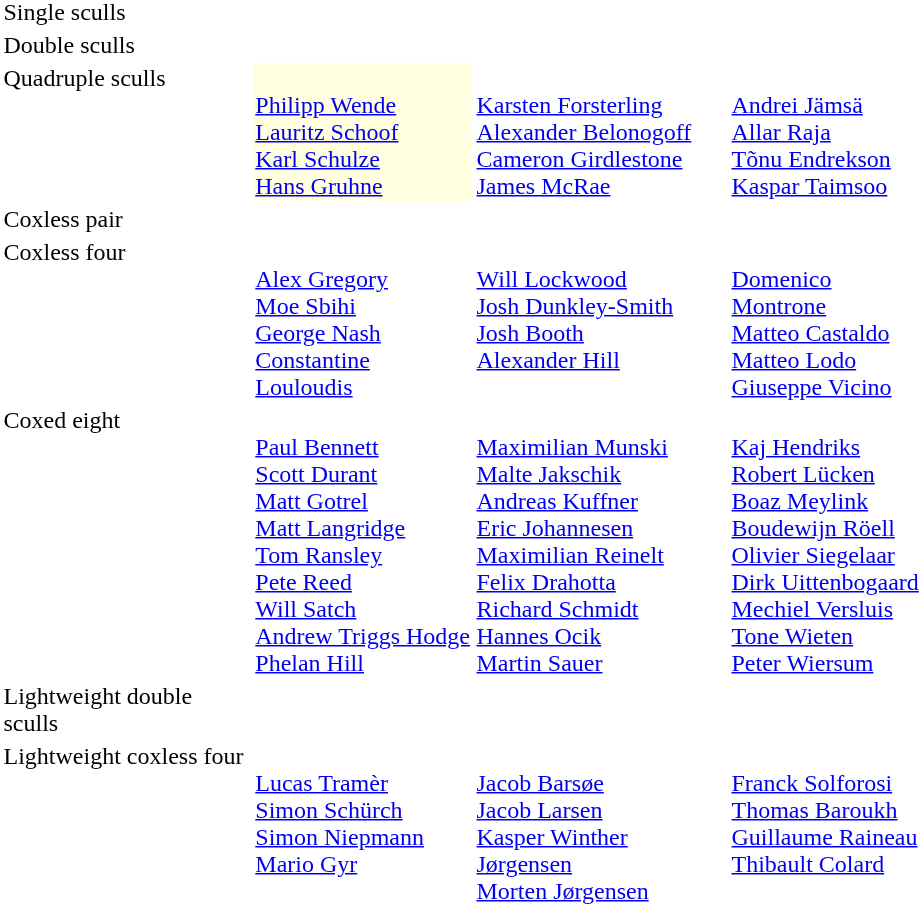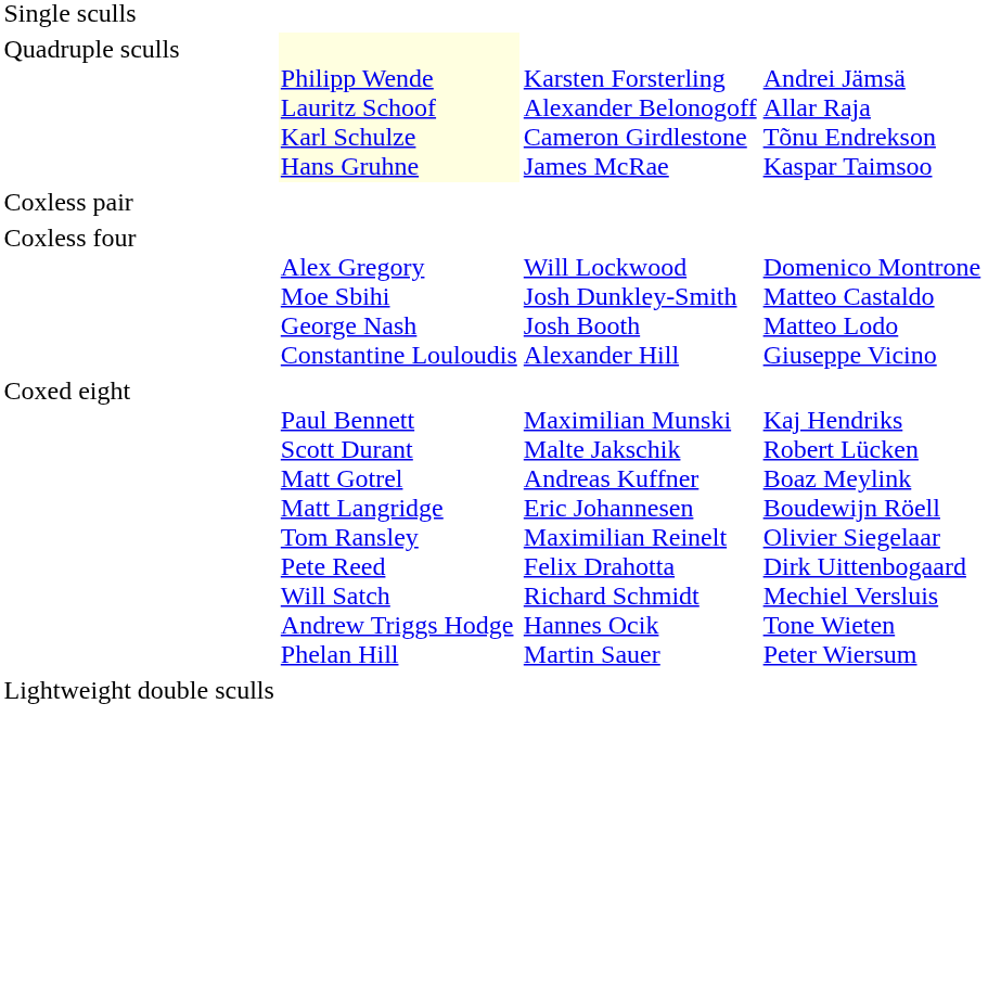- row: Double sculls
- row: Lightweight coxless four | Lucas Tramèr Simon Schürch Simon Niepmann Mario Gyr | Jacob Barsøe Jacob Larsen Kasper Winther Jørgensen Morten Jørgensen | Franck Solforosi Thomas Baroukh Guillaume Raineau Thibault Colard
